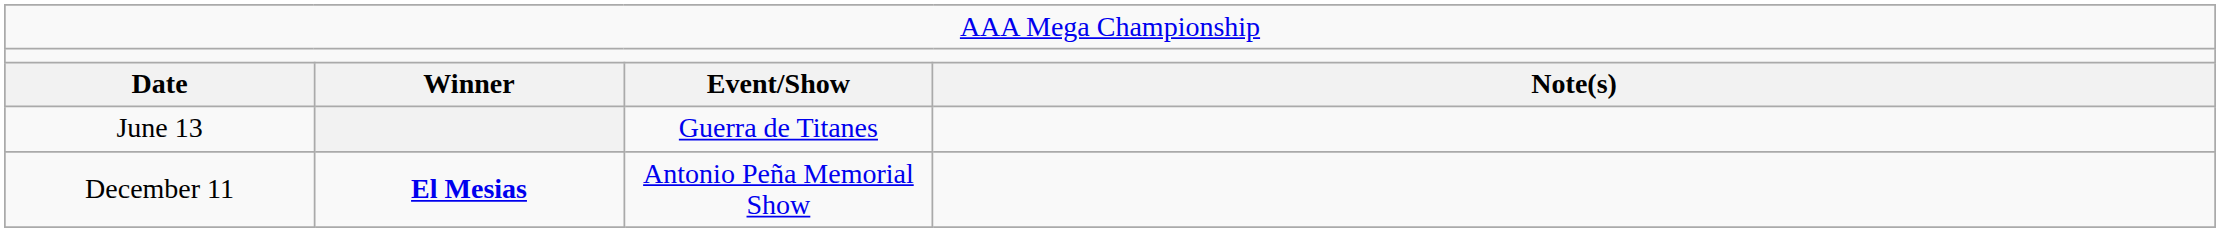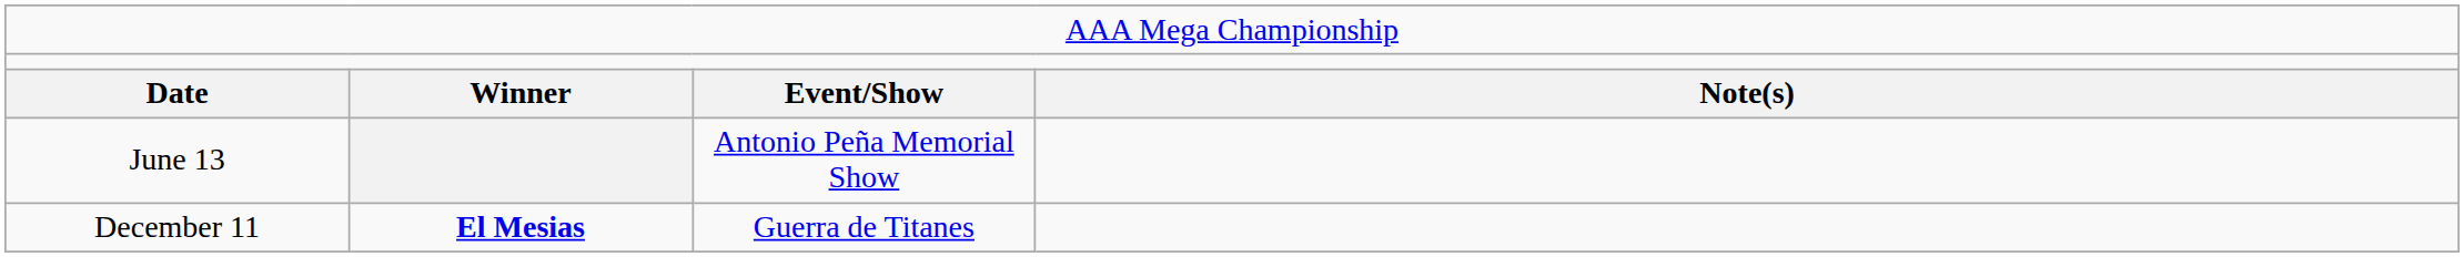June 13 | column 3: Guerra de Titanes -> Antonio Peña Memorial Show
December 11 | column 3: Antonio Peña Memorial Show -> Guerra de Titanes
